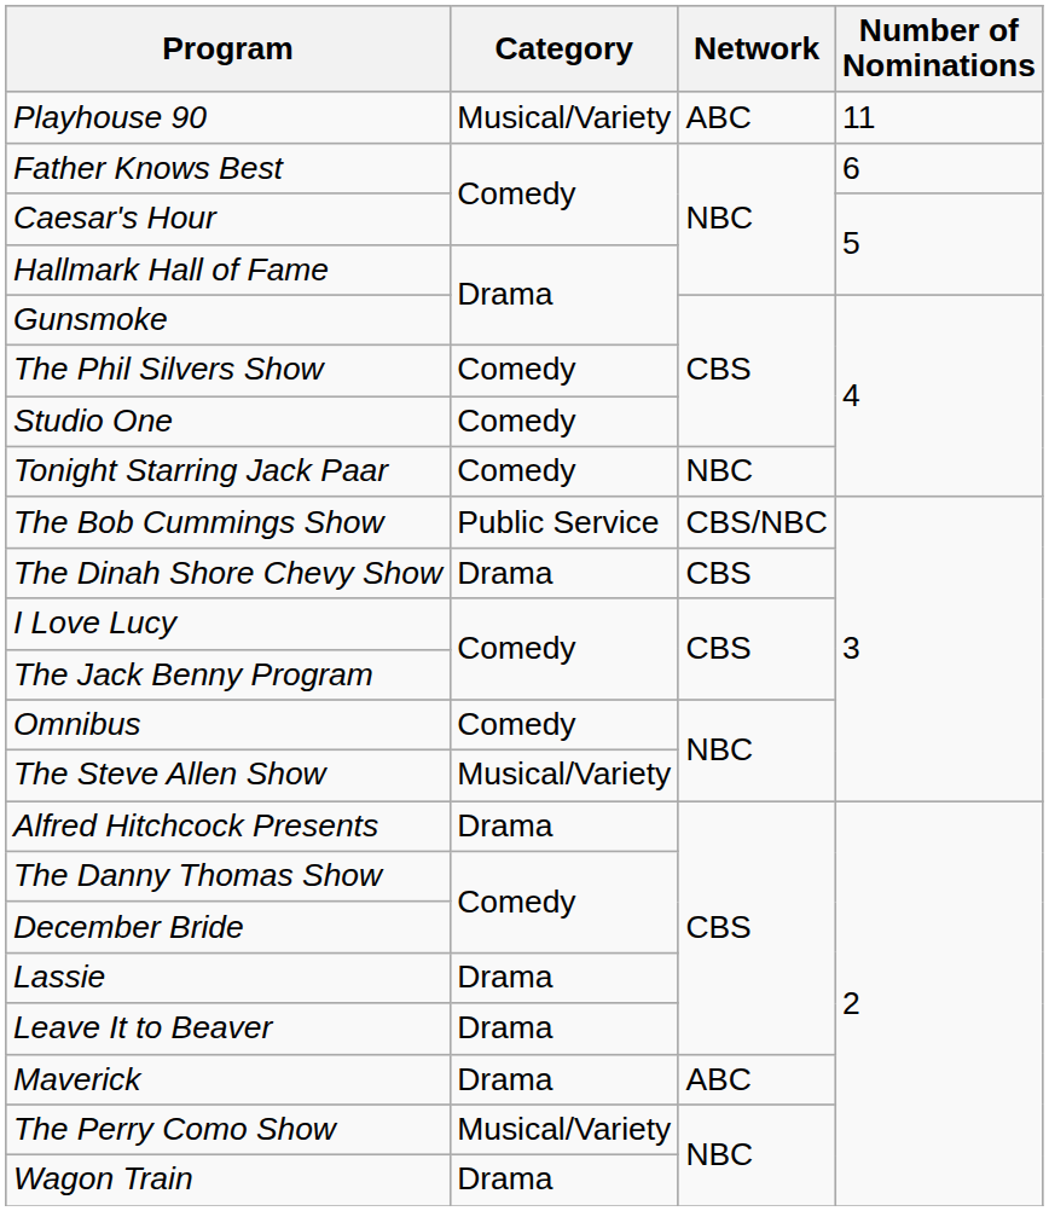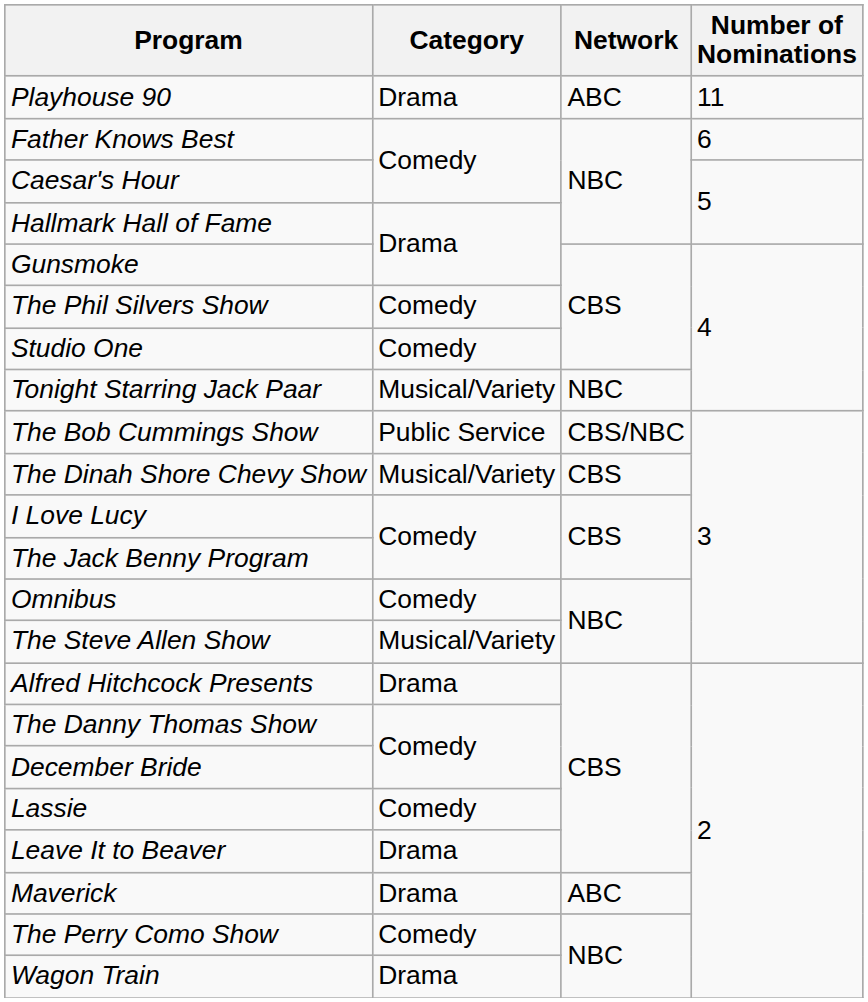Playhouse 90 | Category: Musical/Variety -> Drama
Tonight Starring Jack Paar | Category: Comedy -> Musical/Variety
The Dinah Shore Chevy Show | Category: Drama -> Musical/Variety
Lassie | Category: Drama -> Comedy
The Perry Como Show | Category: Musical/Variety -> Comedy
